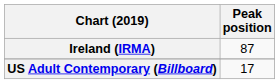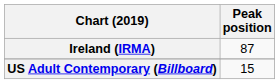US Adult Contemporary (Billboard) | Peak position: 17 -> 15
